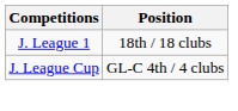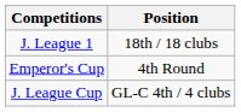+ row: Emperor's Cup | 4th Round
